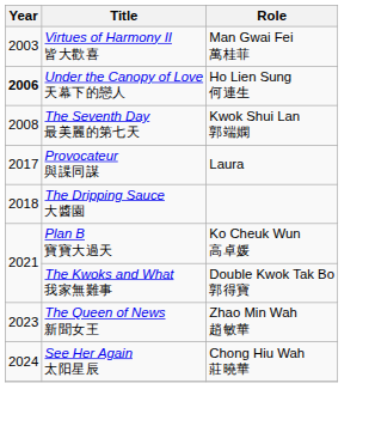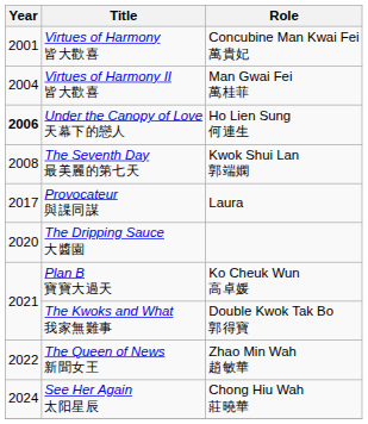+ row: 2001 | Virtues of Harmony 皆大歡喜 | Concubine Man Kwai Fei 萬貴妃
Virtues of Harmony II 皆大歡喜 | Year: 2003 -> 2004
The Dripping Sauce 大醬園 | Year: 2018 -> 2020
The Queen of News 新聞女王 | Year: 2023 -> 2022
